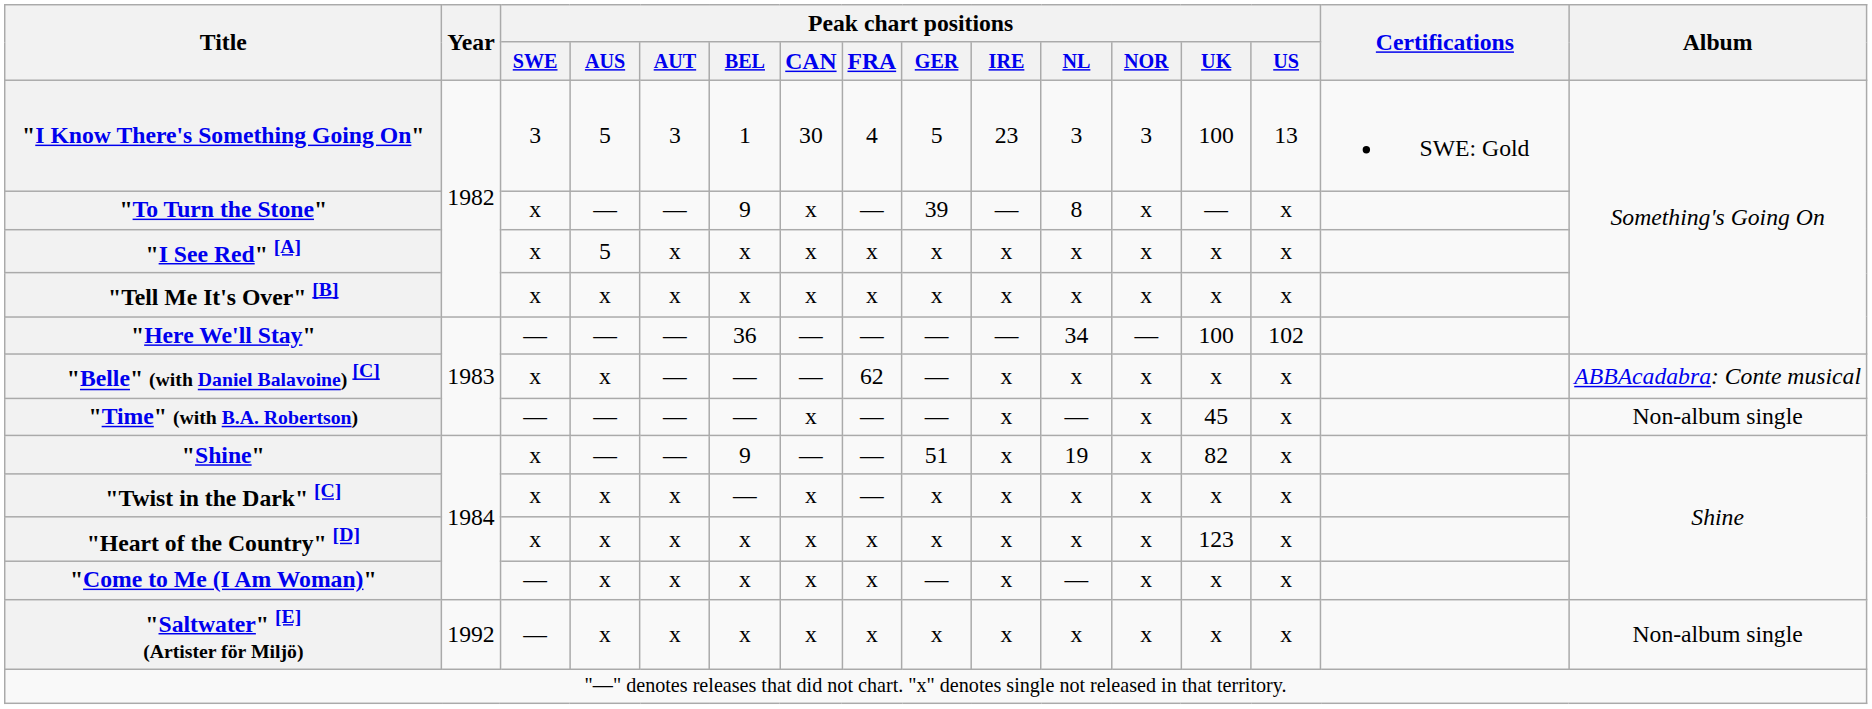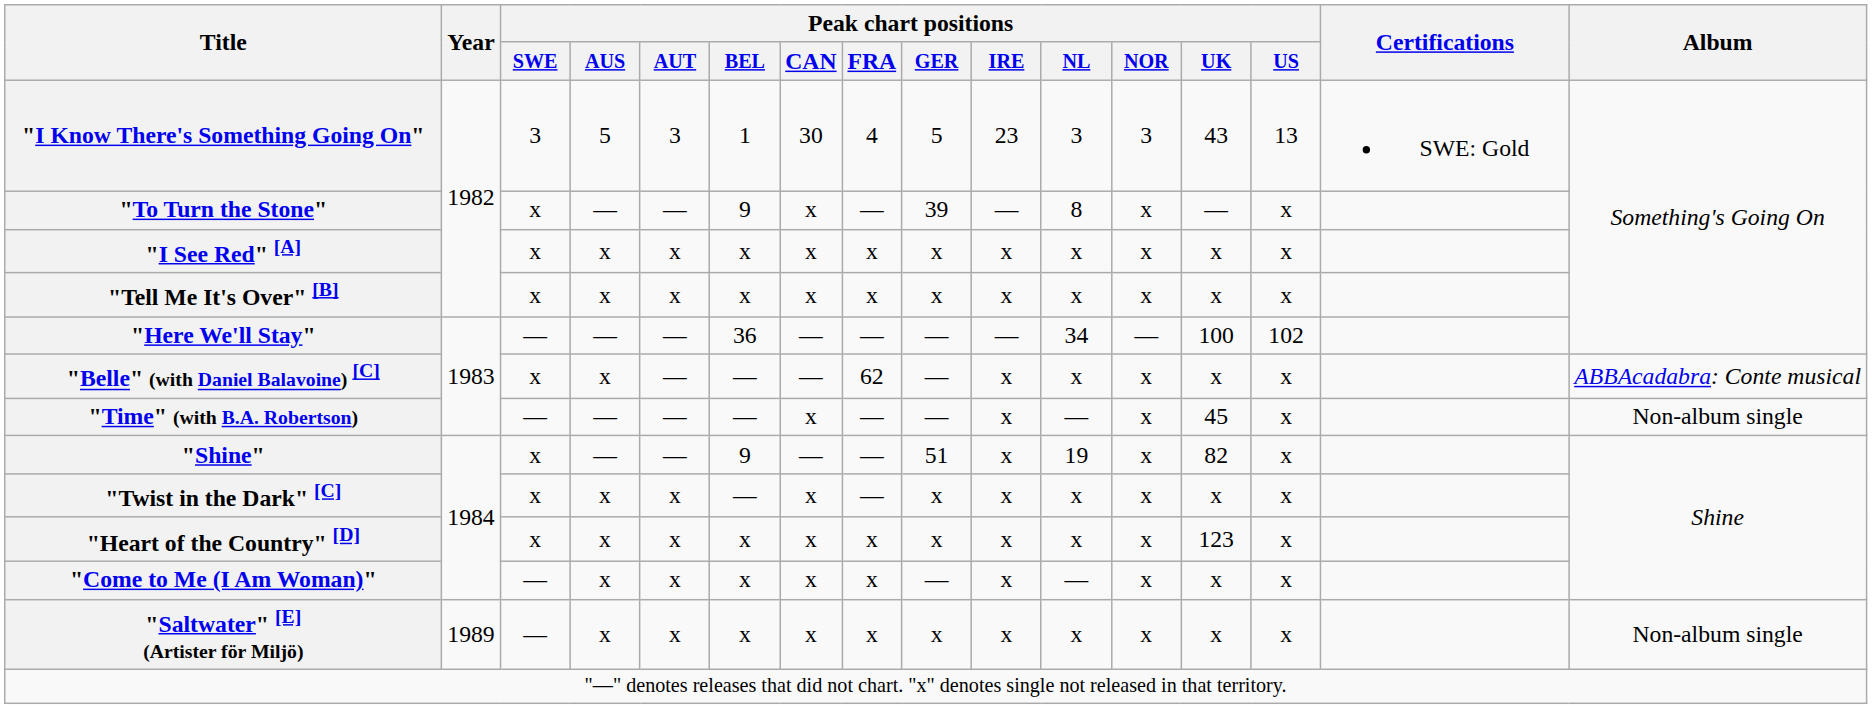"I Know There's Something Going On" | Peak chart positions / UK: 100 -> 43
"I See Red" [A] | Peak chart positions / AUS: 5 -> x
"Saltwater" [E] (Artister för Miljö) | Year: 1992 -> 1989
